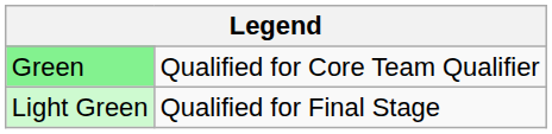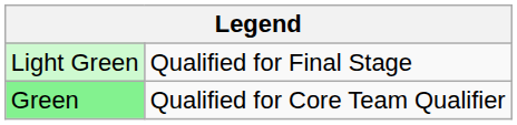rows swapped: Green <-> Light Green
